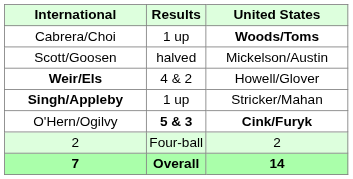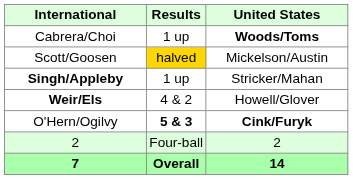Scott/Goosen | Results: no background -> gold background
rows swapped: Weir/Els <-> Singh/Appleby
